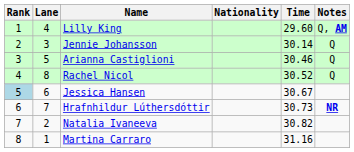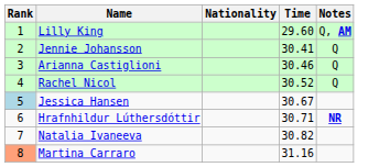- column: Lane | 4 | 3 | 5 | 8 | 6 | 7 | 2 | 1
Jennie Johansson | Time: 30.14 -> 30.41
Hrafnhildur Lúthersdóttir | Time: 30.73 -> 30.71
Martina Carraro | Rank: no background -> lightsalmon background
